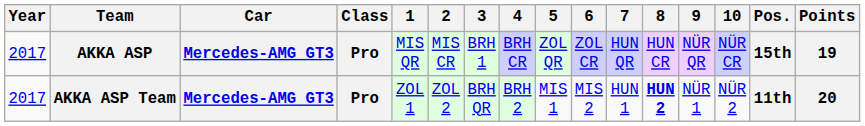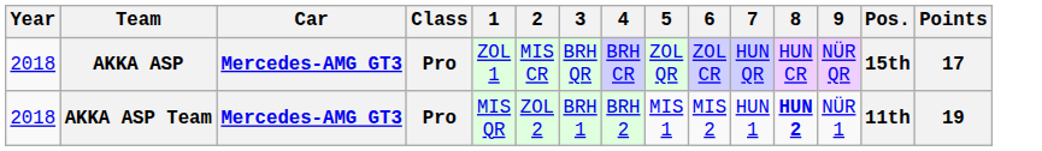- column: 10 | NÜR CR | NÜR 2
AKKA ASP | Year: 2017 -> 2018
AKKA ASP | 1: MIS QR -> ZOL 1
AKKA ASP | 3: BRH 1 -> BRH QR
AKKA ASP | Points: 19 -> 17
AKKA ASP Team | Year: 2017 -> 2018
AKKA ASP Team | 1: ZOL 1 -> MIS QR
AKKA ASP Team | 3: BRH QR -> BRH 1
AKKA ASP Team | Points: 20 -> 19
